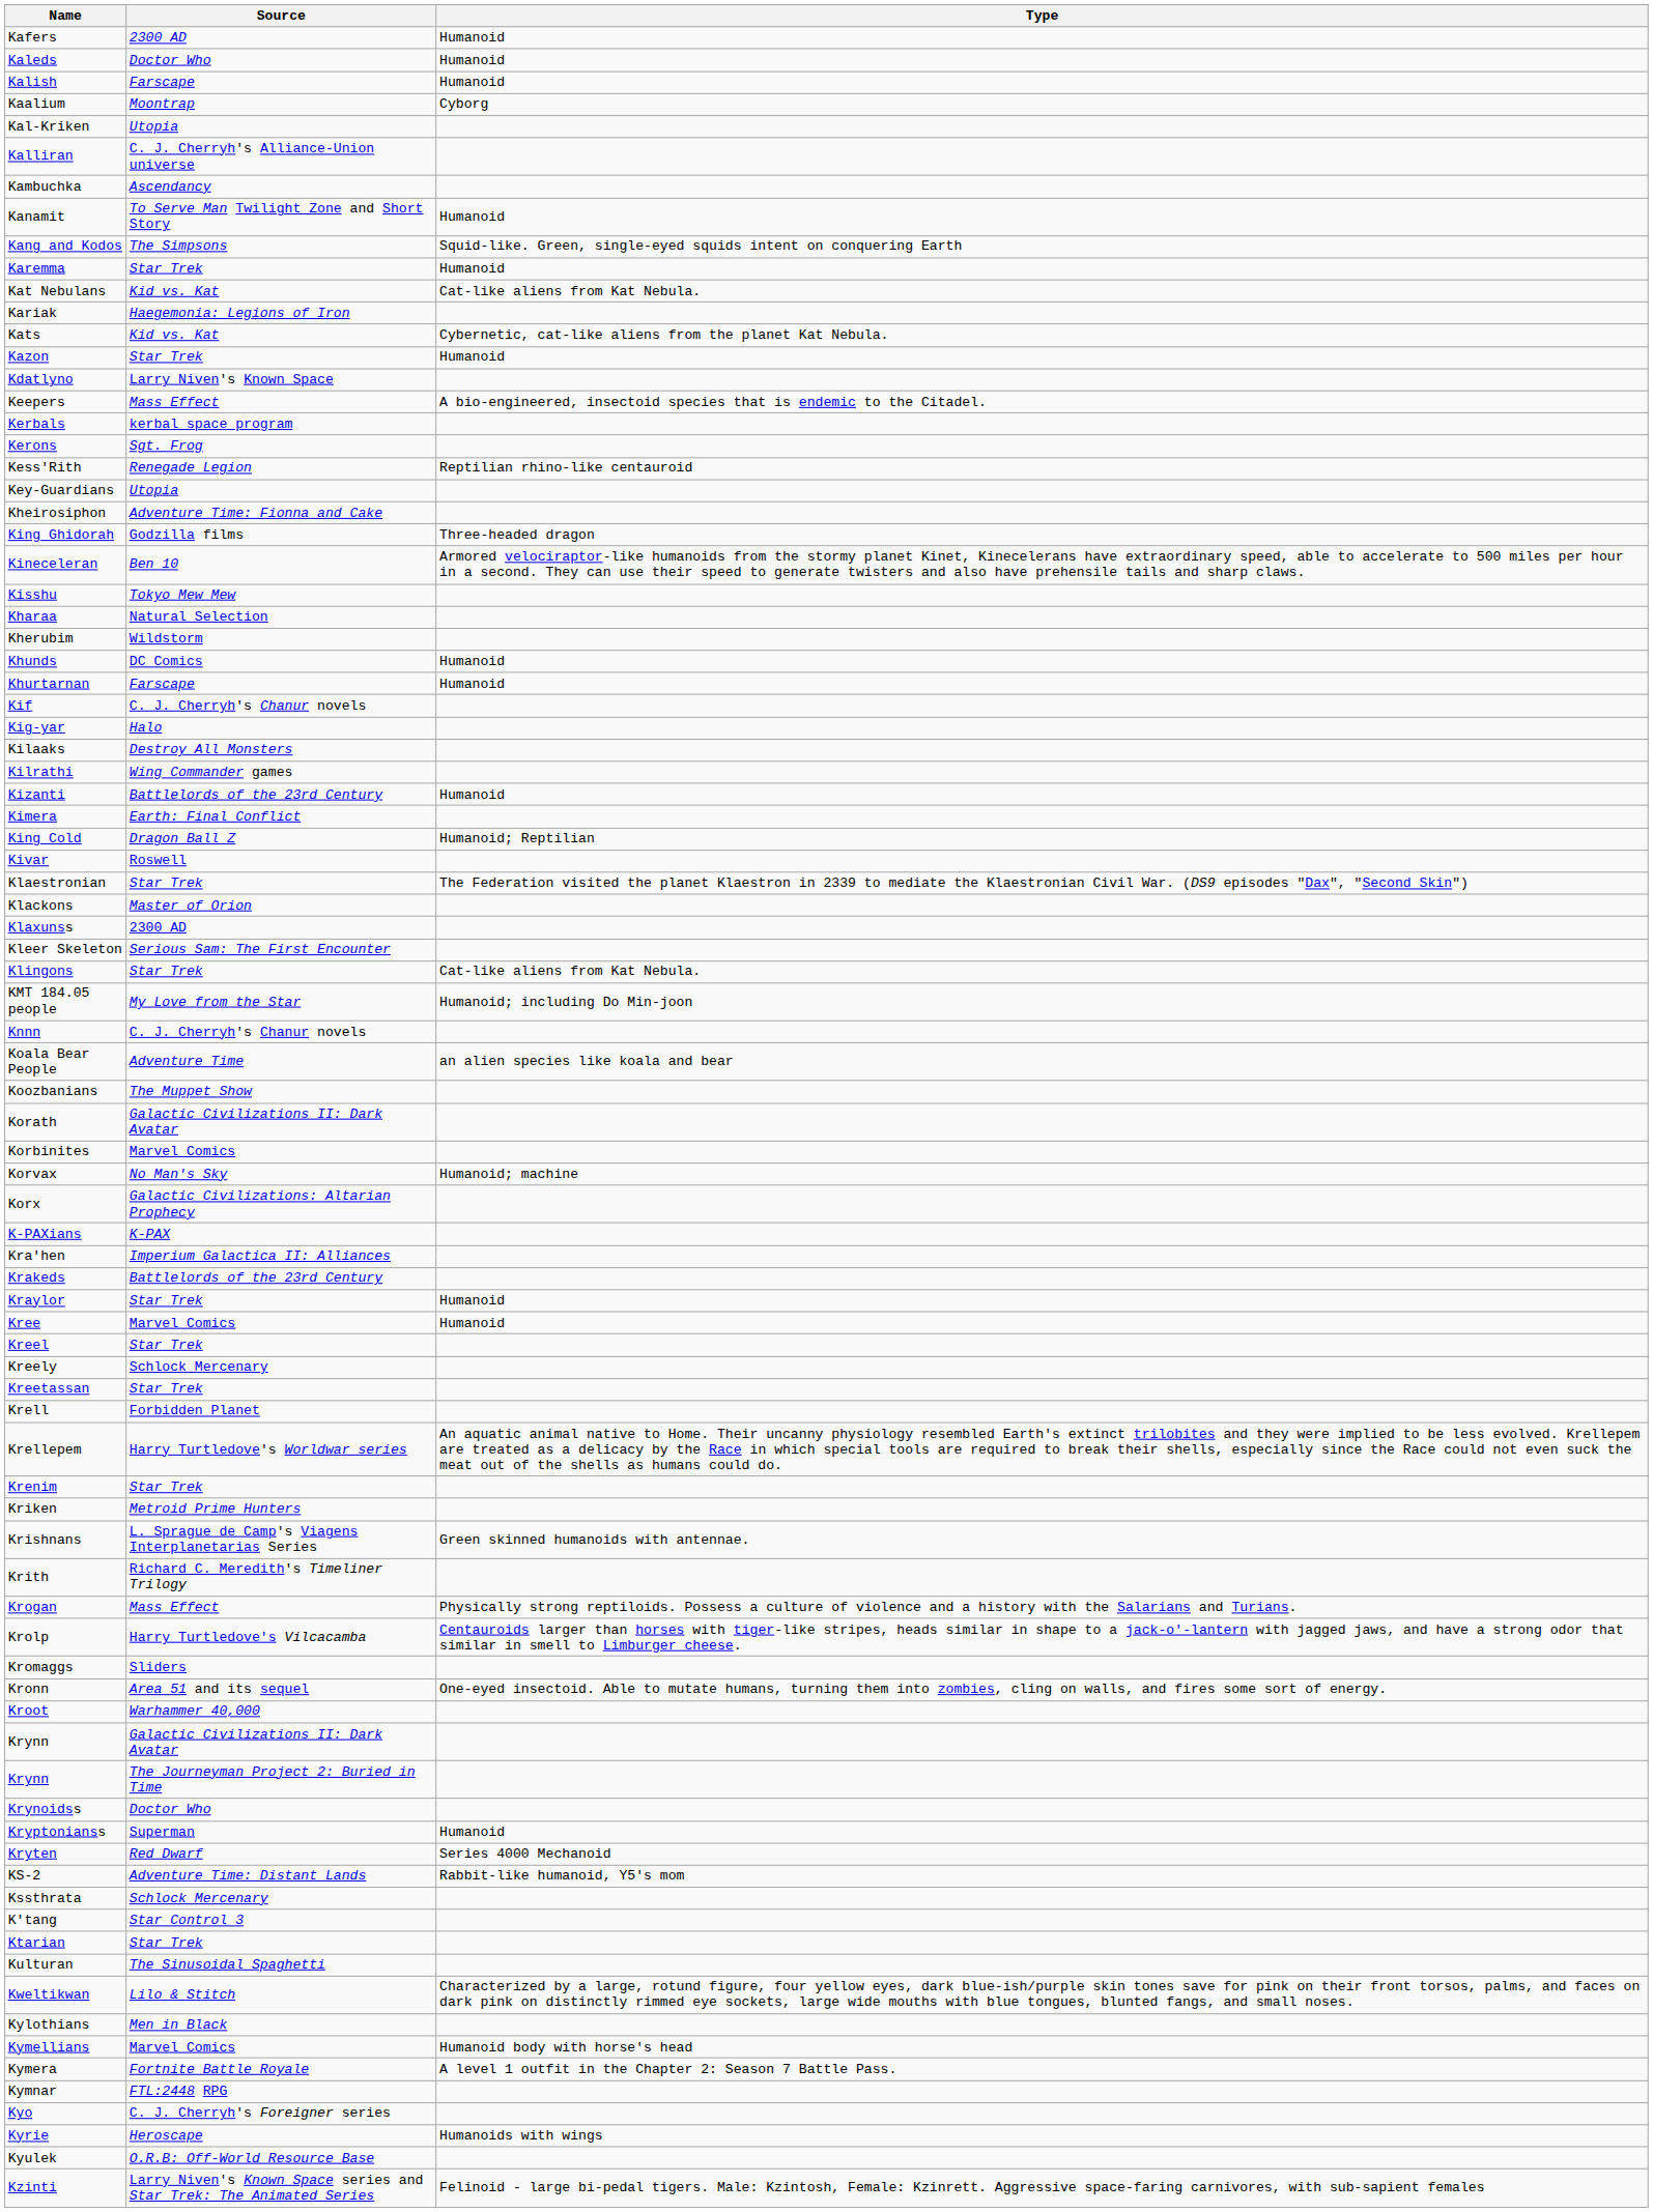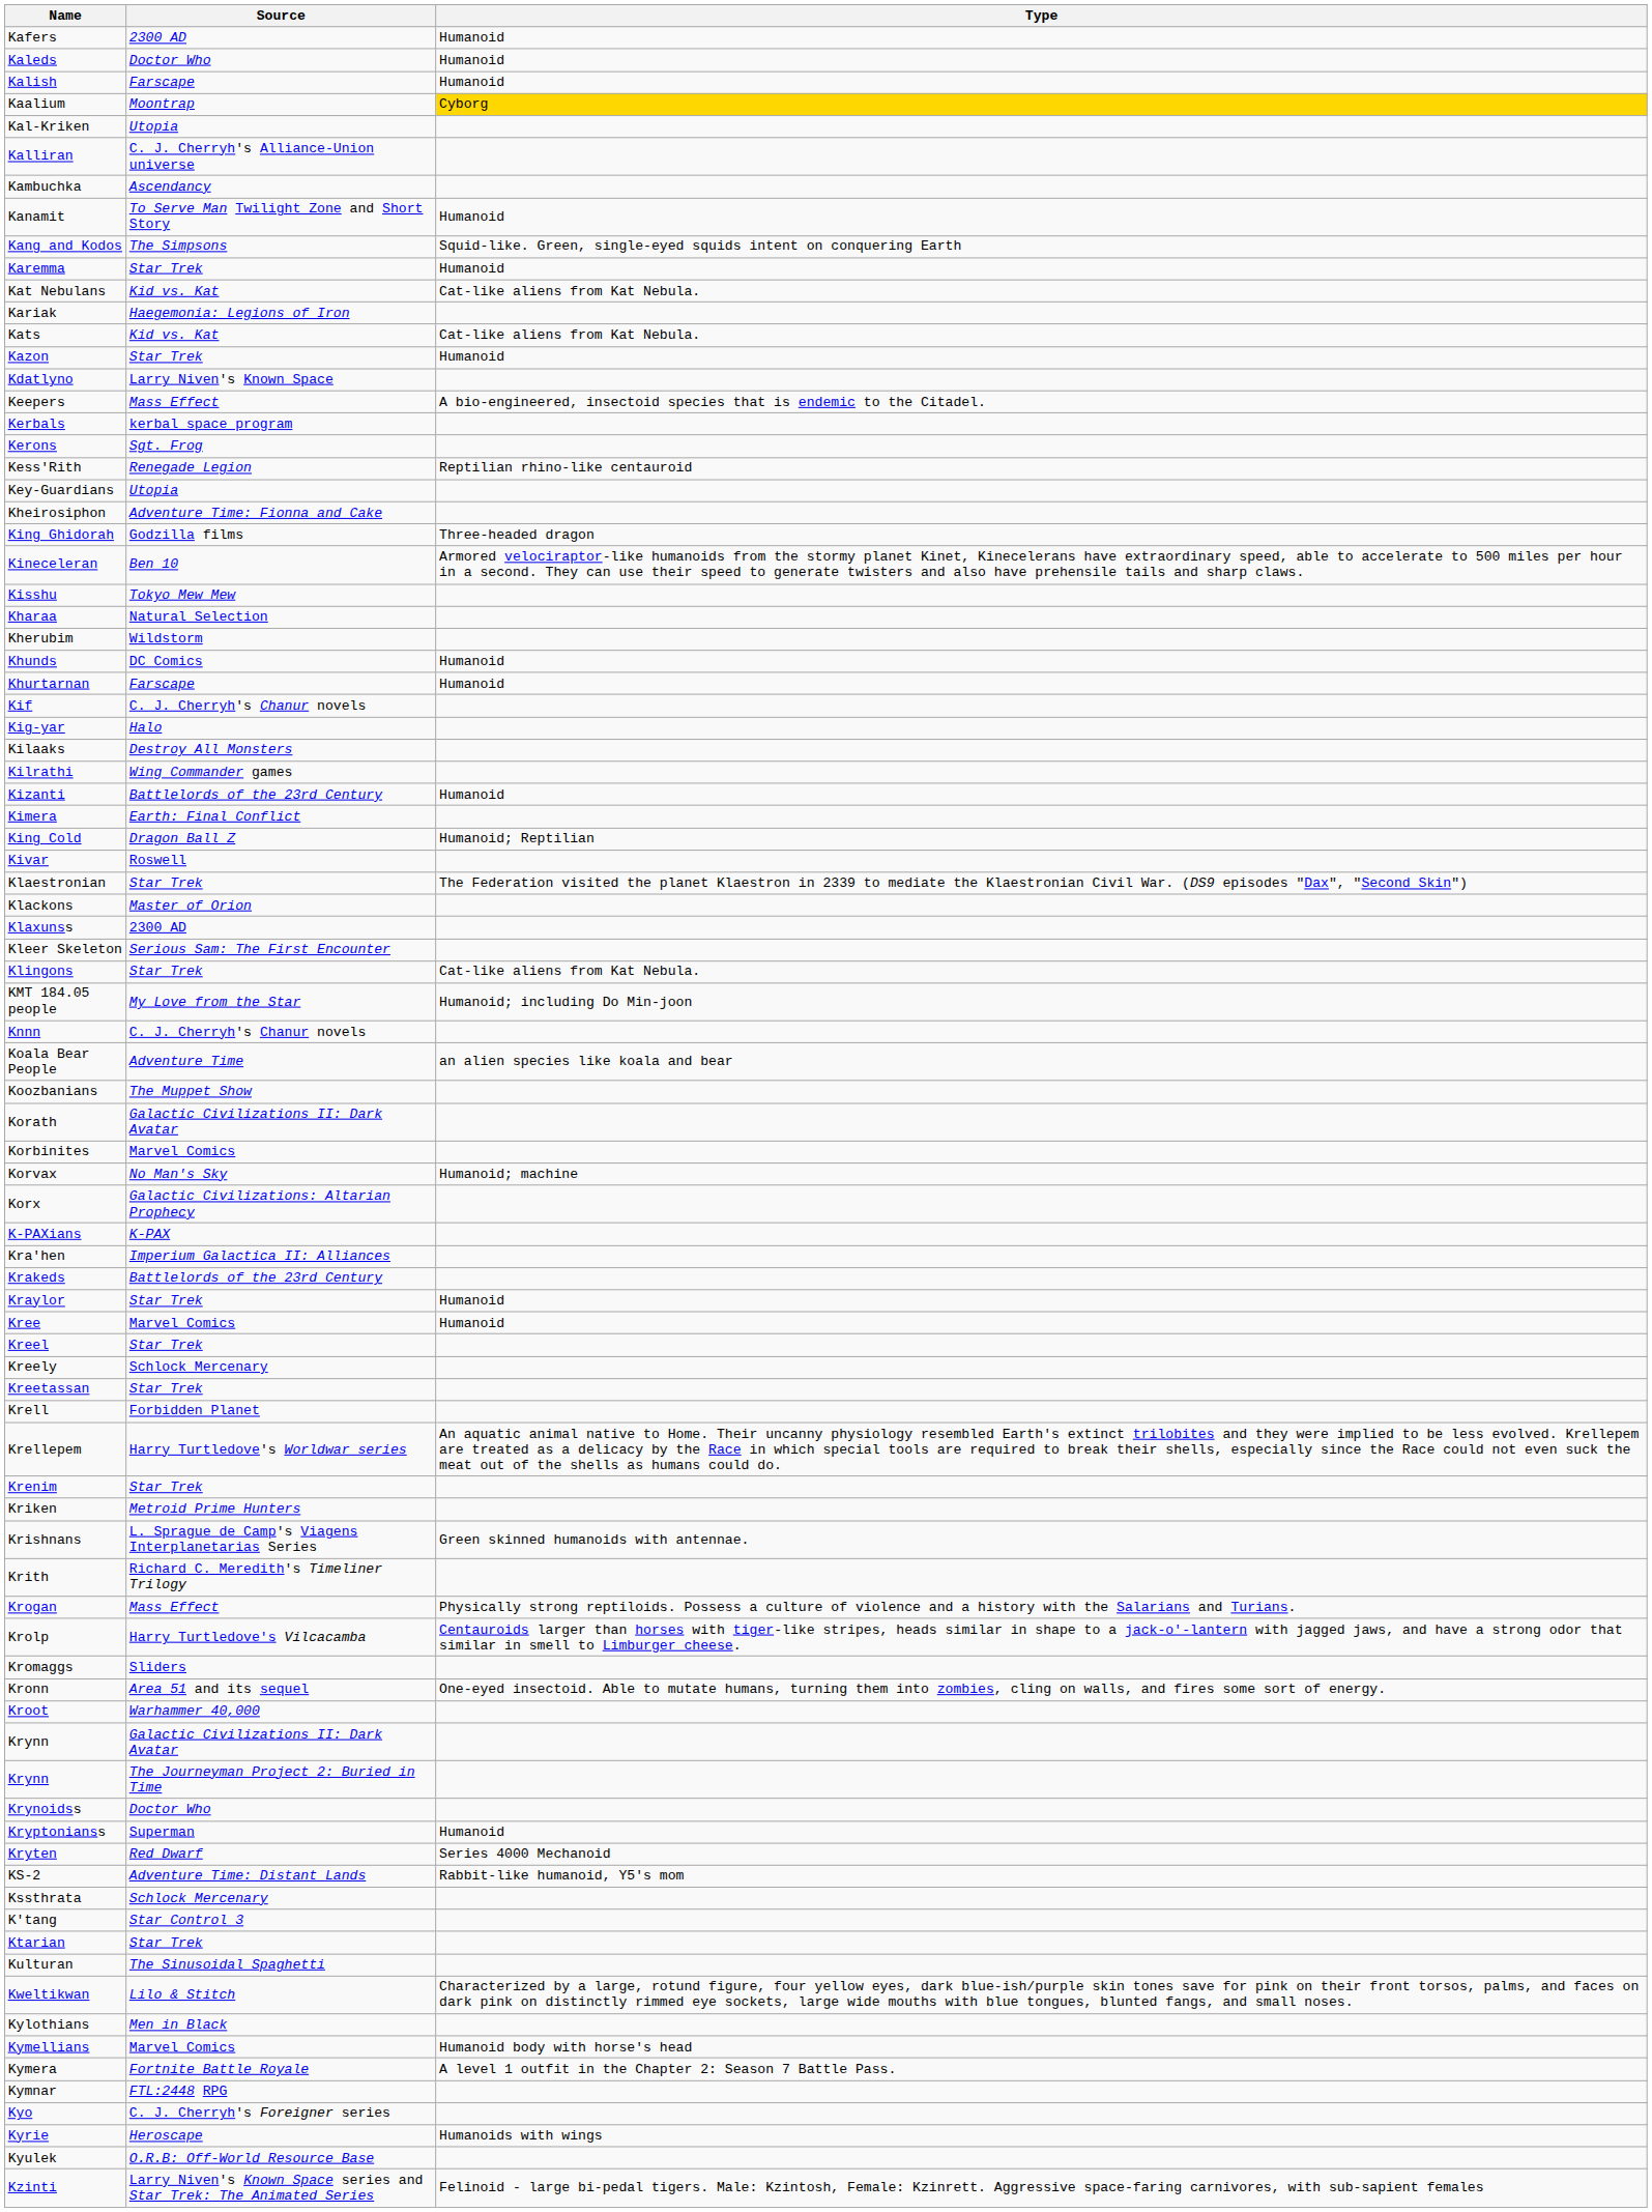Kaalium | Type: no background -> gold background
Kats | Type: Cybernetic, cat-like aliens from the planet Kat Nebula. -> Cat-like aliens from Kat Nebula.
